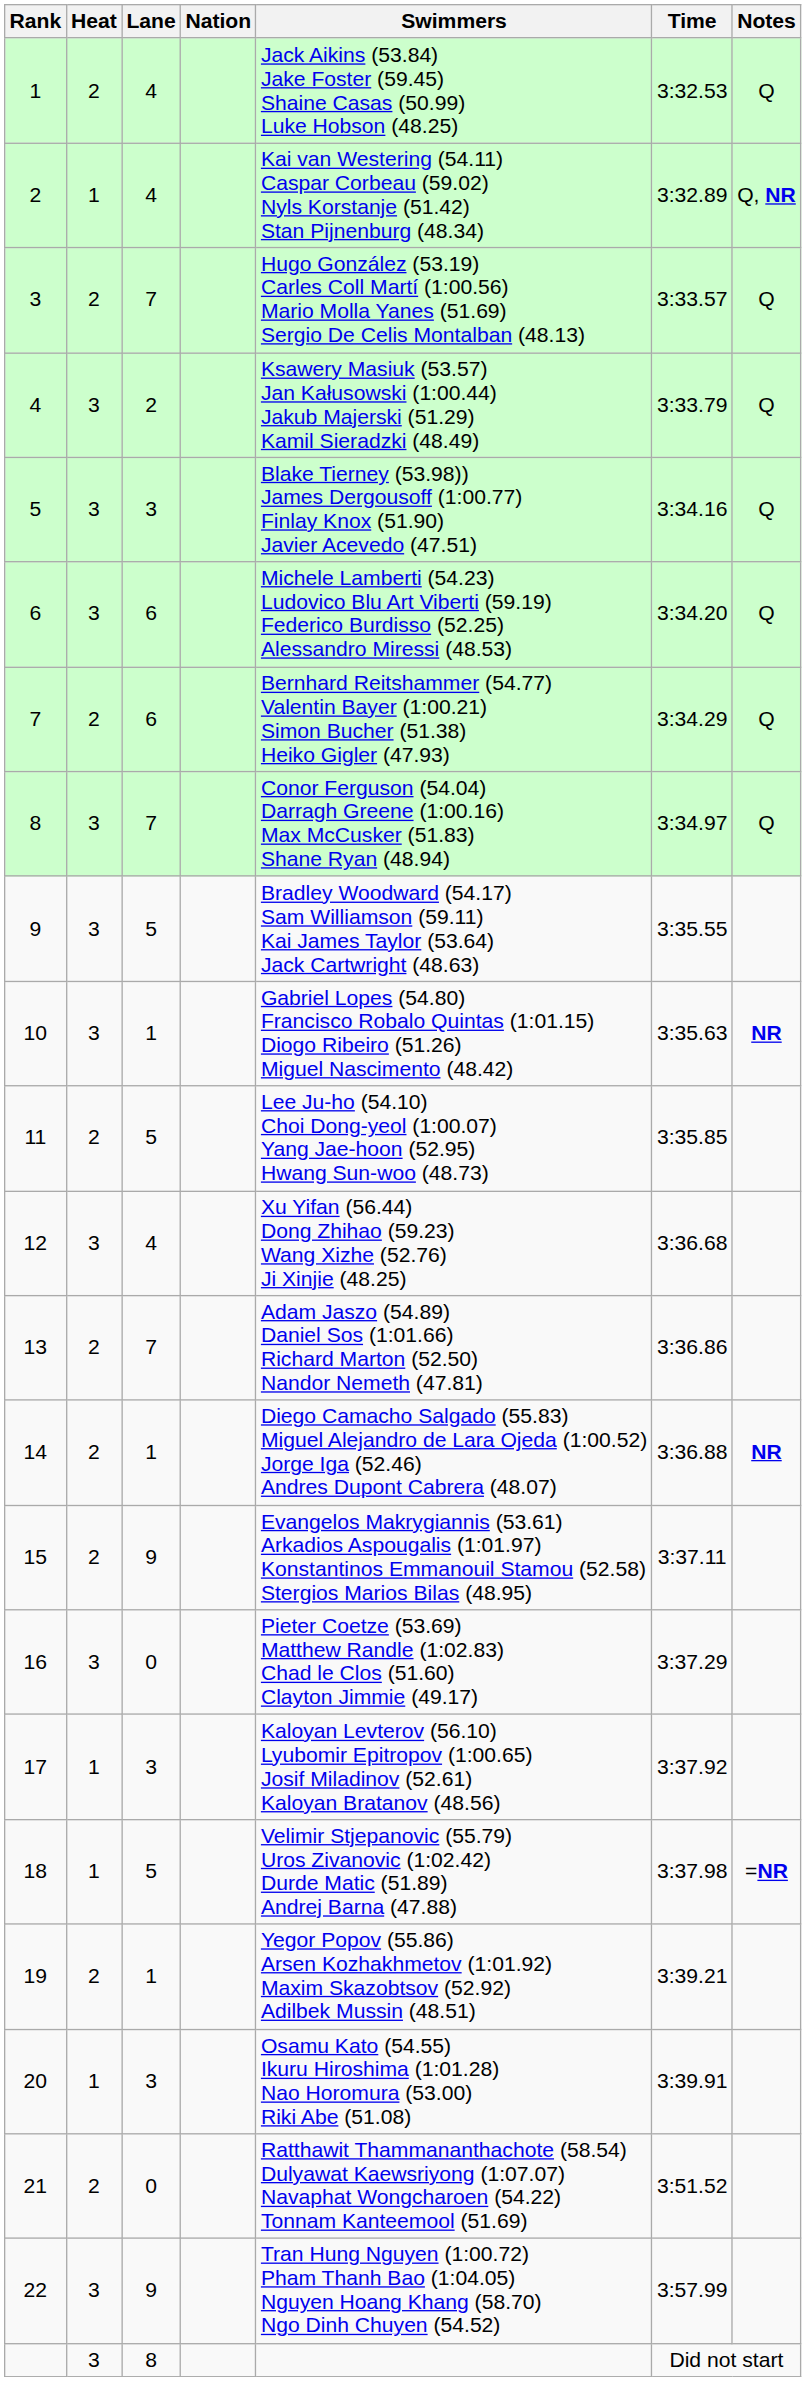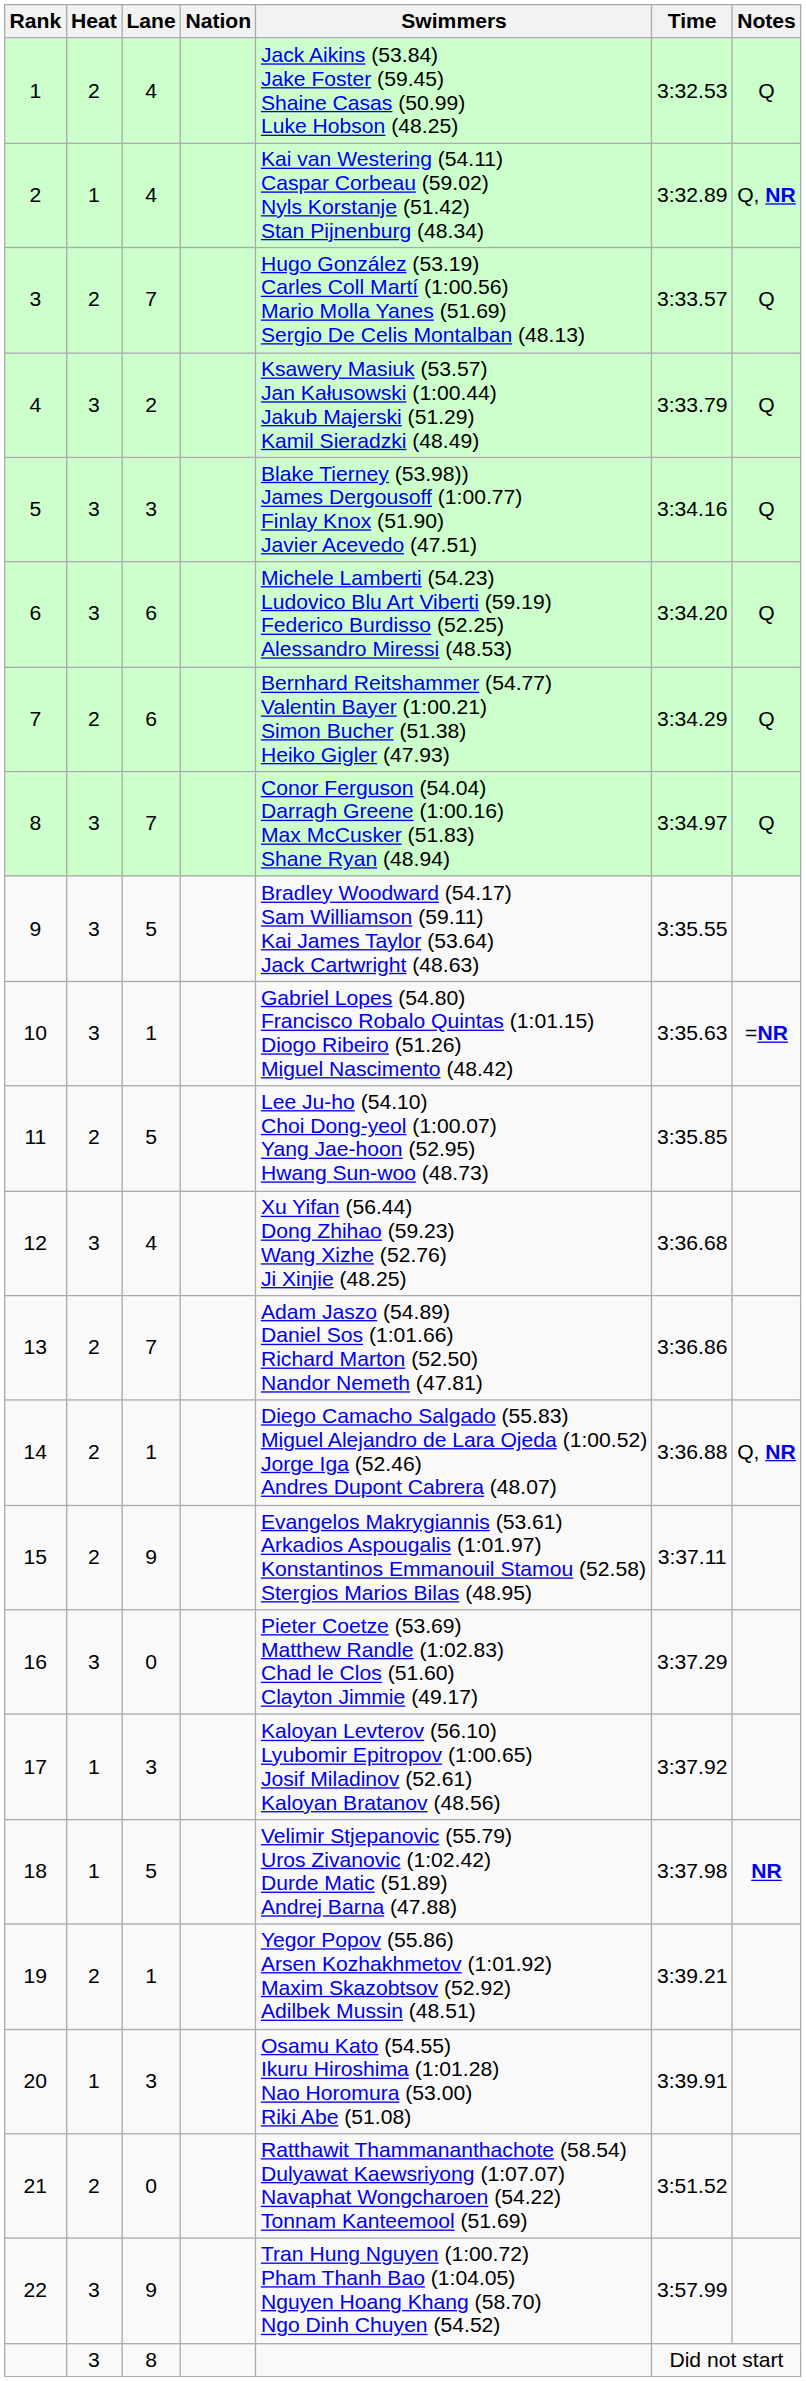10 | Notes: NR -> =NR
14 | Notes: NR -> Q, NR
18 | Notes: =NR -> NR
